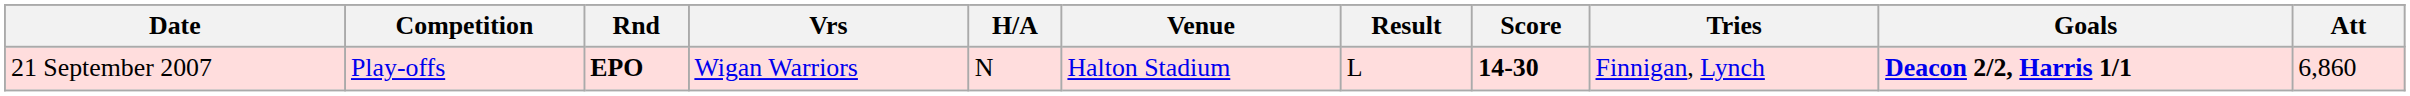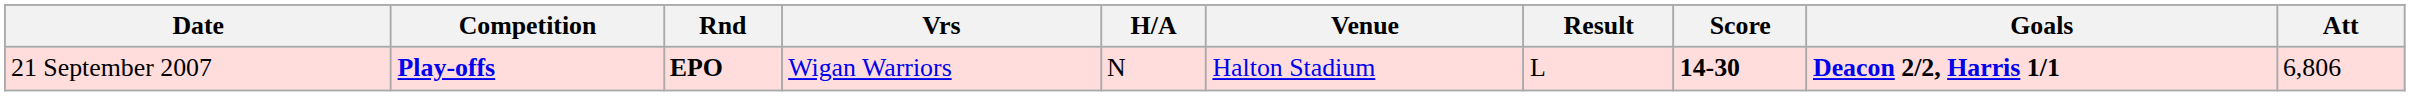- column: Tries | Finnigan, Lynch
21 September 2007 | Competition: normal -> bold
21 September 2007 | Att: 6,860 -> 6,806
